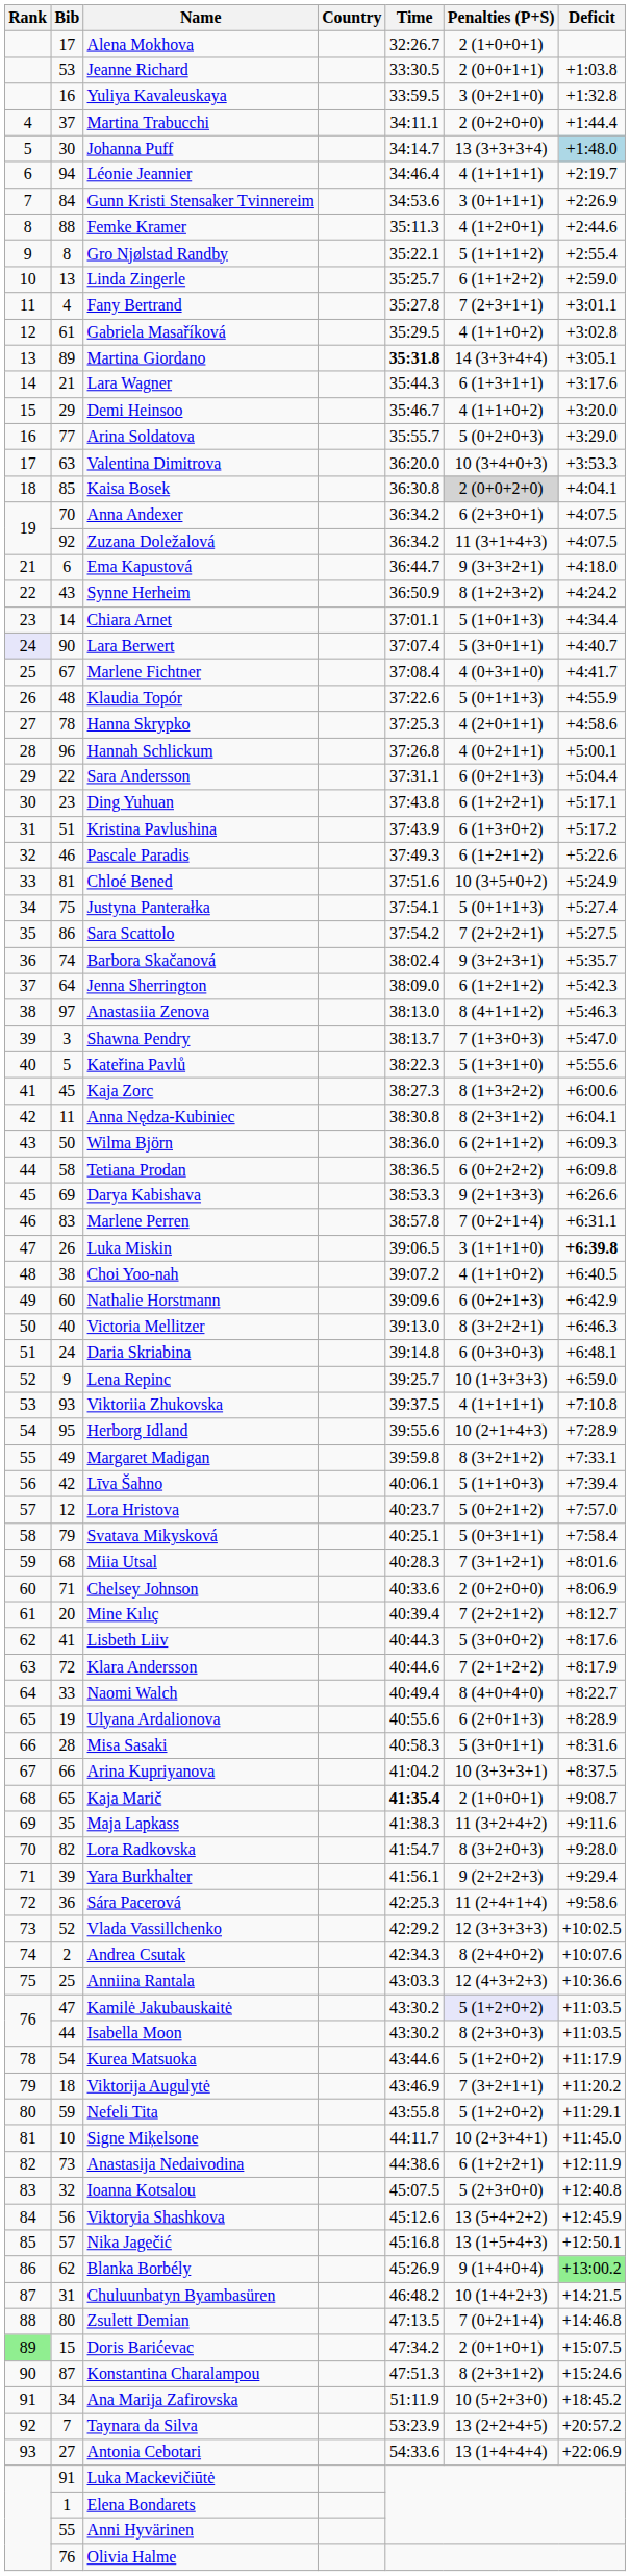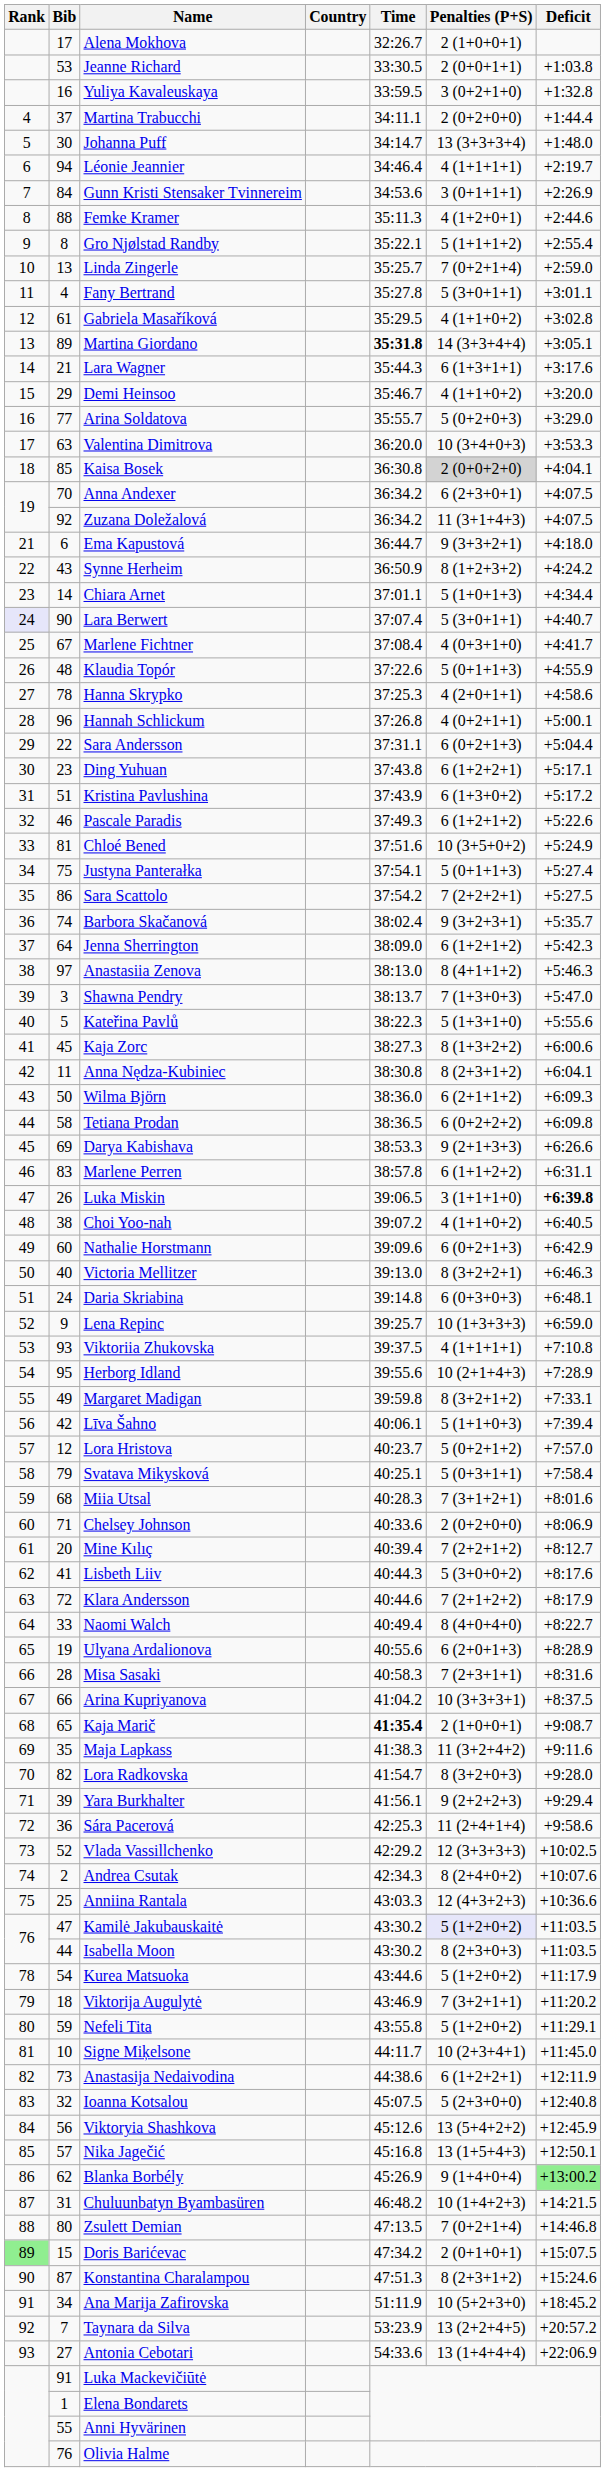Johanna Puff | Deficit: lightblue background -> no background
Linda Zingerle | Penalties (P+S): 6 (1+1+2+2) -> 7 (0+2+1+4)
Fany Bertrand | Penalties (P+S): 7 (2+3+1+1) -> 5 (3+0+1+1)
Marlene Perren | Penalties (P+S): 7 (0+2+1+4) -> 6 (1+1+2+2)
Misa Sasaki | Penalties (P+S): 5 (3+0+1+1) -> 7 (2+3+1+1)
